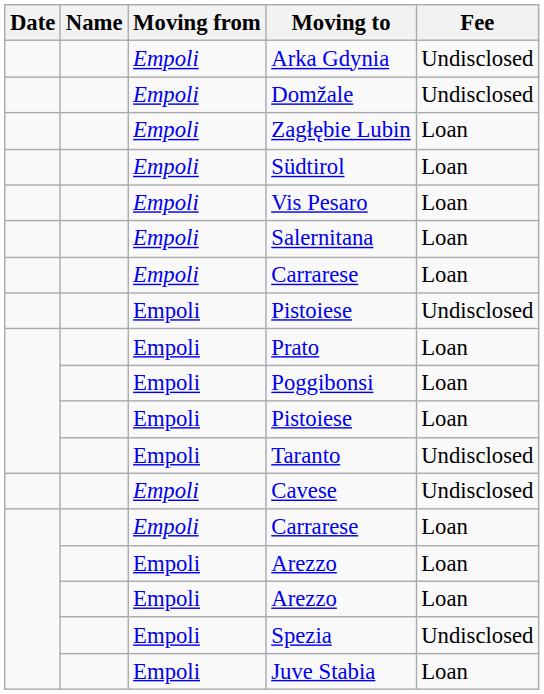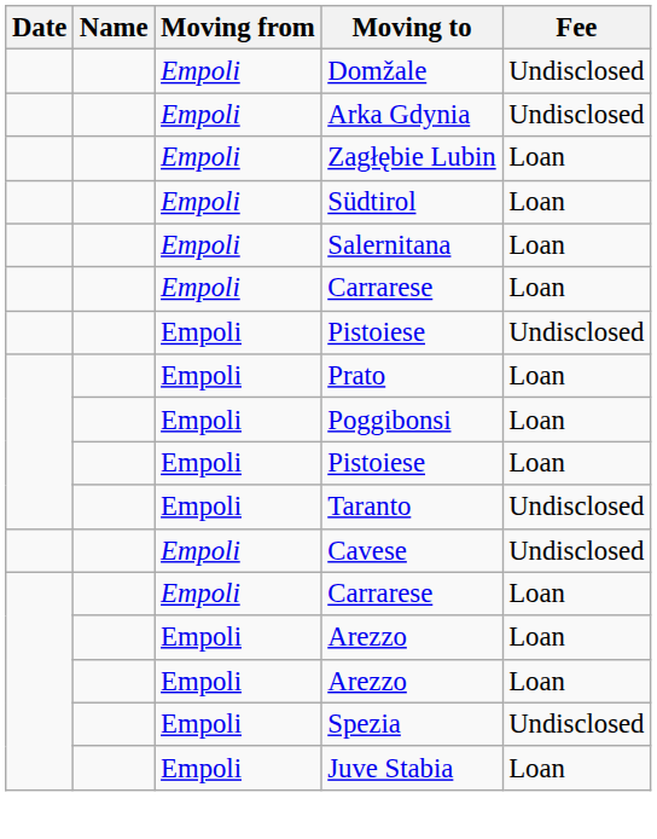rows swapped: Domžale <-> Arka Gdynia
- row: Empoli | Vis Pesaro | Loan
